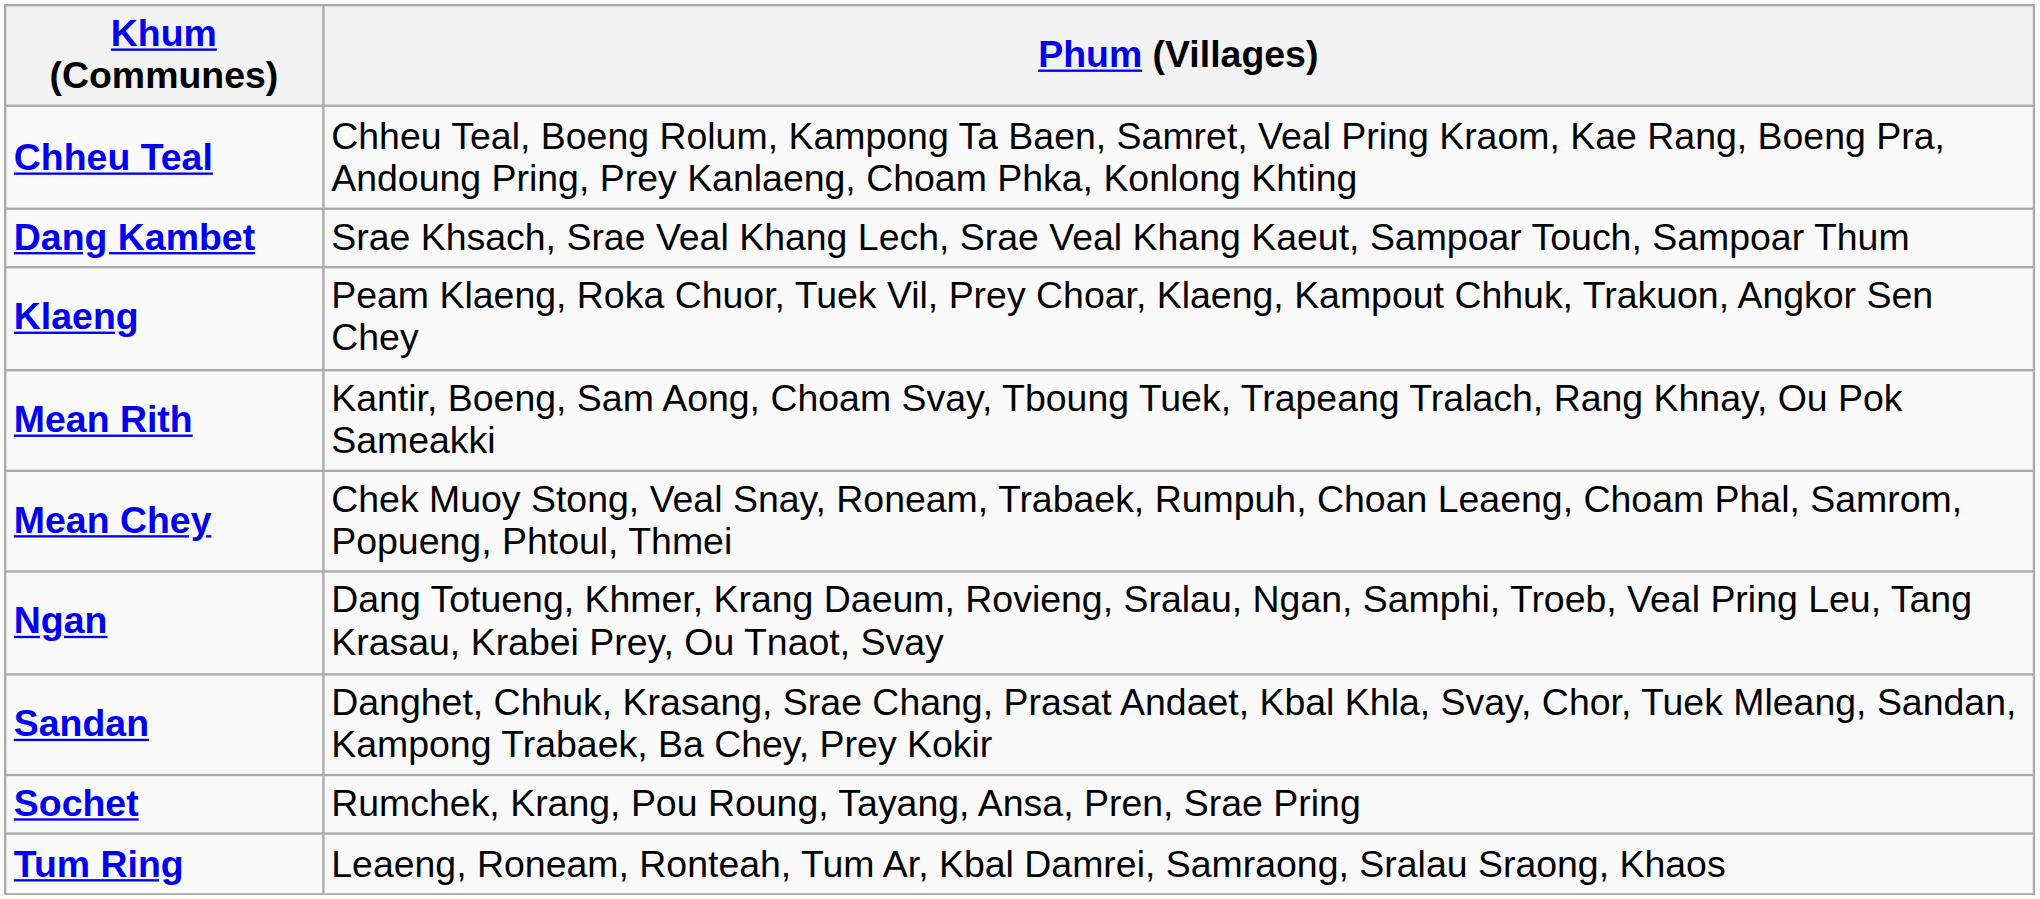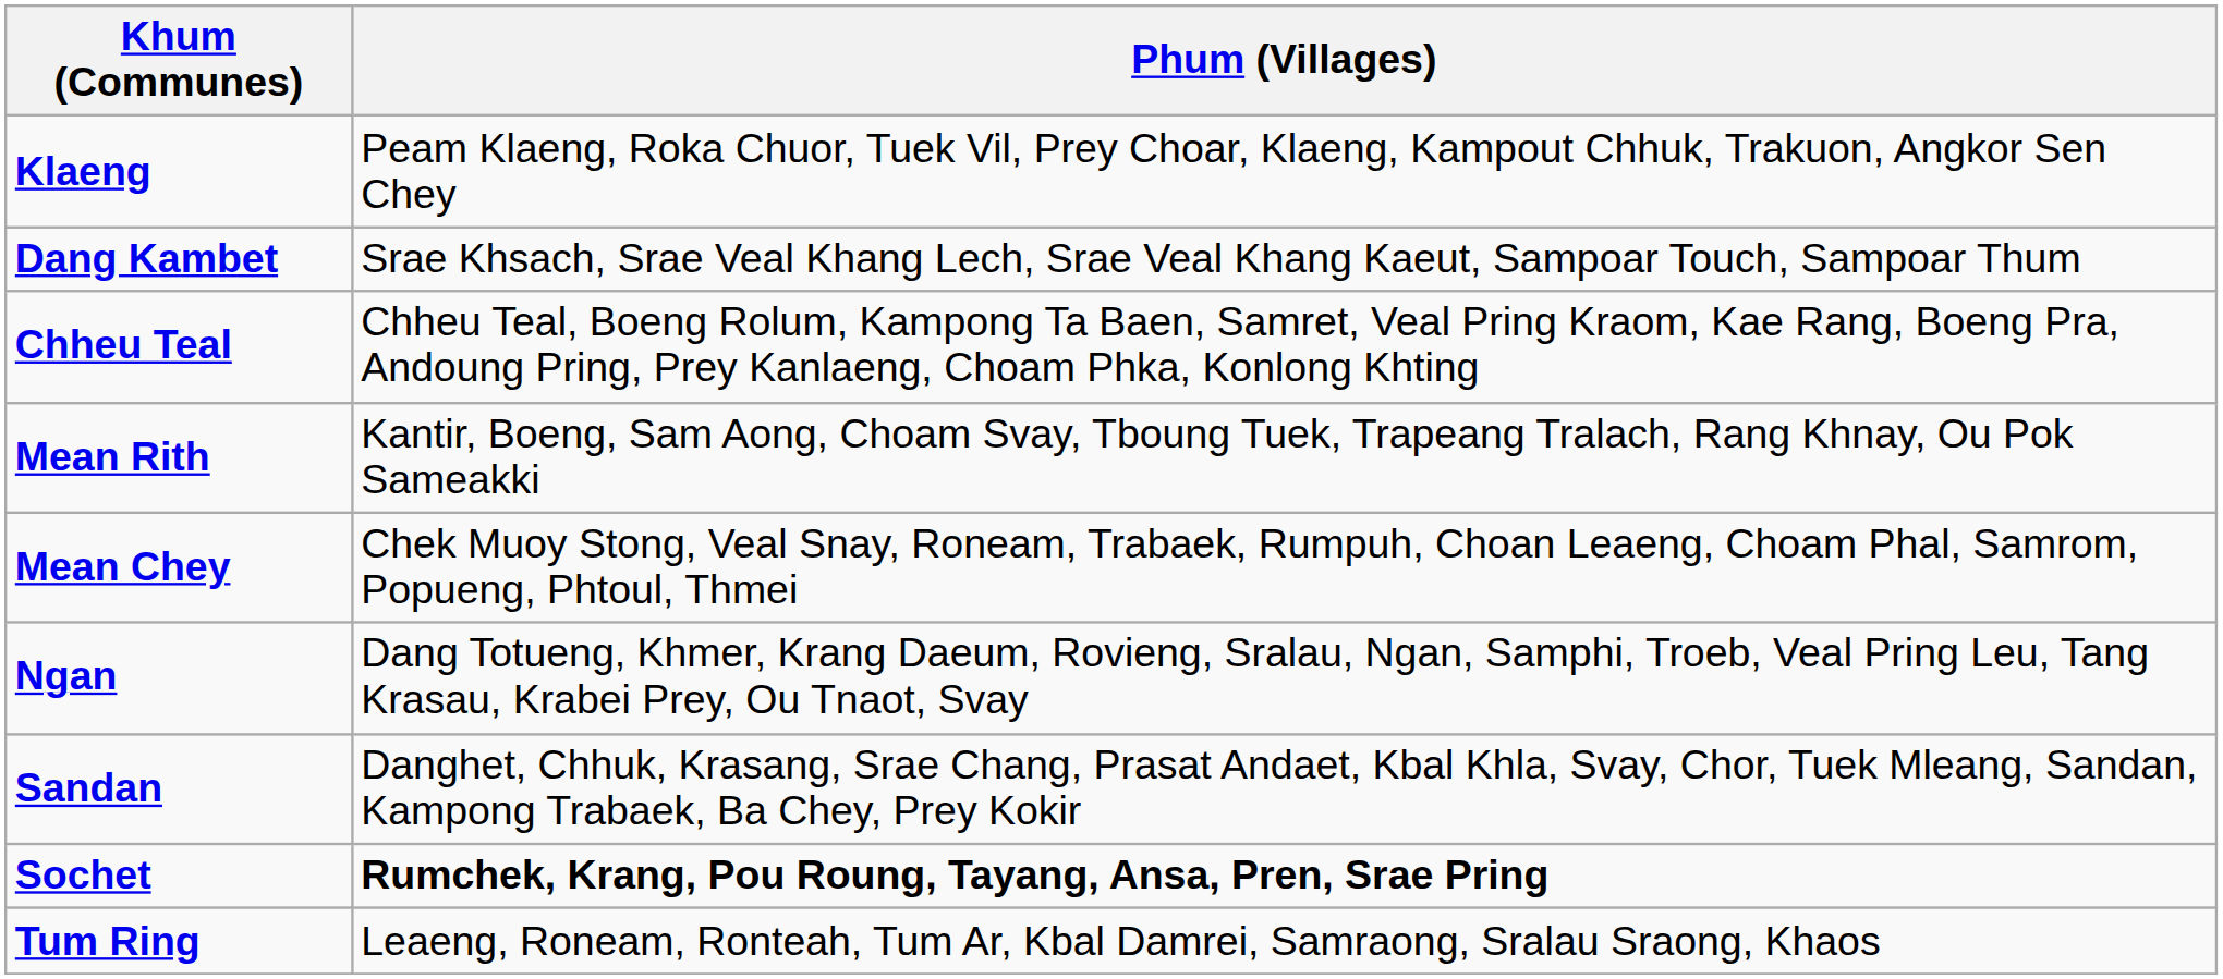rows swapped: Chheu Teal <-> Klaeng
Sochet | Phum (Villages): normal -> bold
